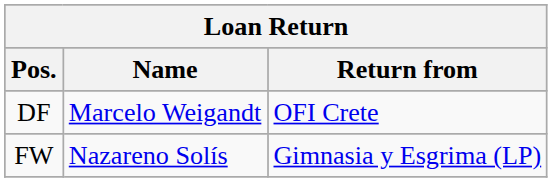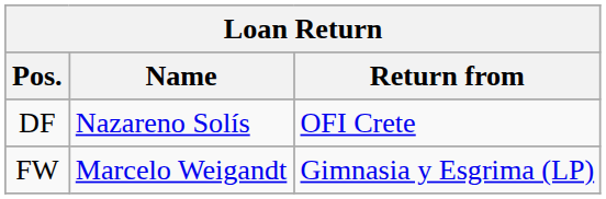DF | Name: Marcelo Weigandt -> Nazareno Solís
FW | Name: Nazareno Solís -> Marcelo Weigandt
